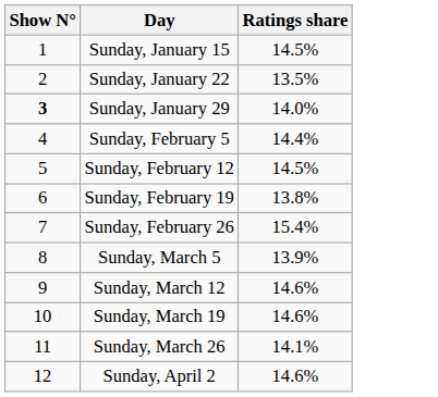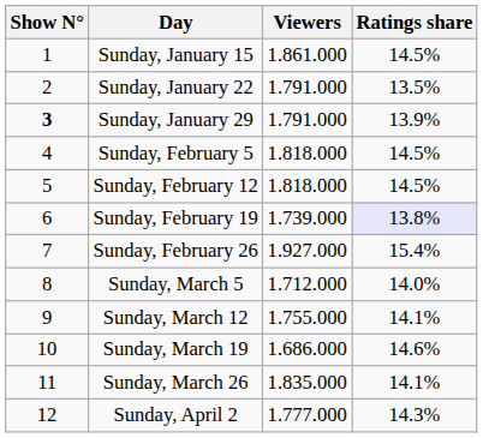+ column: Viewers | 1.861.000 | 1.791.000 | 1.791.000 | 1.818.000 | 1.818.000 | 1.739.000 | 1.927.000 | 1.712.000 | 1.755.000 | 1.686.000 | 1.835.000 | 1.777.000
Sunday, January 29 | Ratings share: 14.0% -> 13.9%
Sunday, February 5 | Ratings share: 14.4% -> 14.5%
Sunday, February 19 | Ratings share: no background -> lavender background
Sunday, March 5 | Ratings share: 13.9% -> 14.0%
Sunday, March 12 | Ratings share: 14.6% -> 14.1%
Sunday, April 2 | Ratings share: 14.6% -> 14.3%
